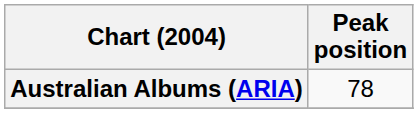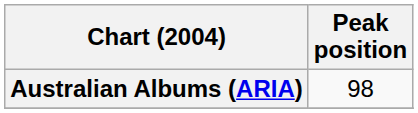Australian Albums (ARIA) | Peak position: 78 -> 98
